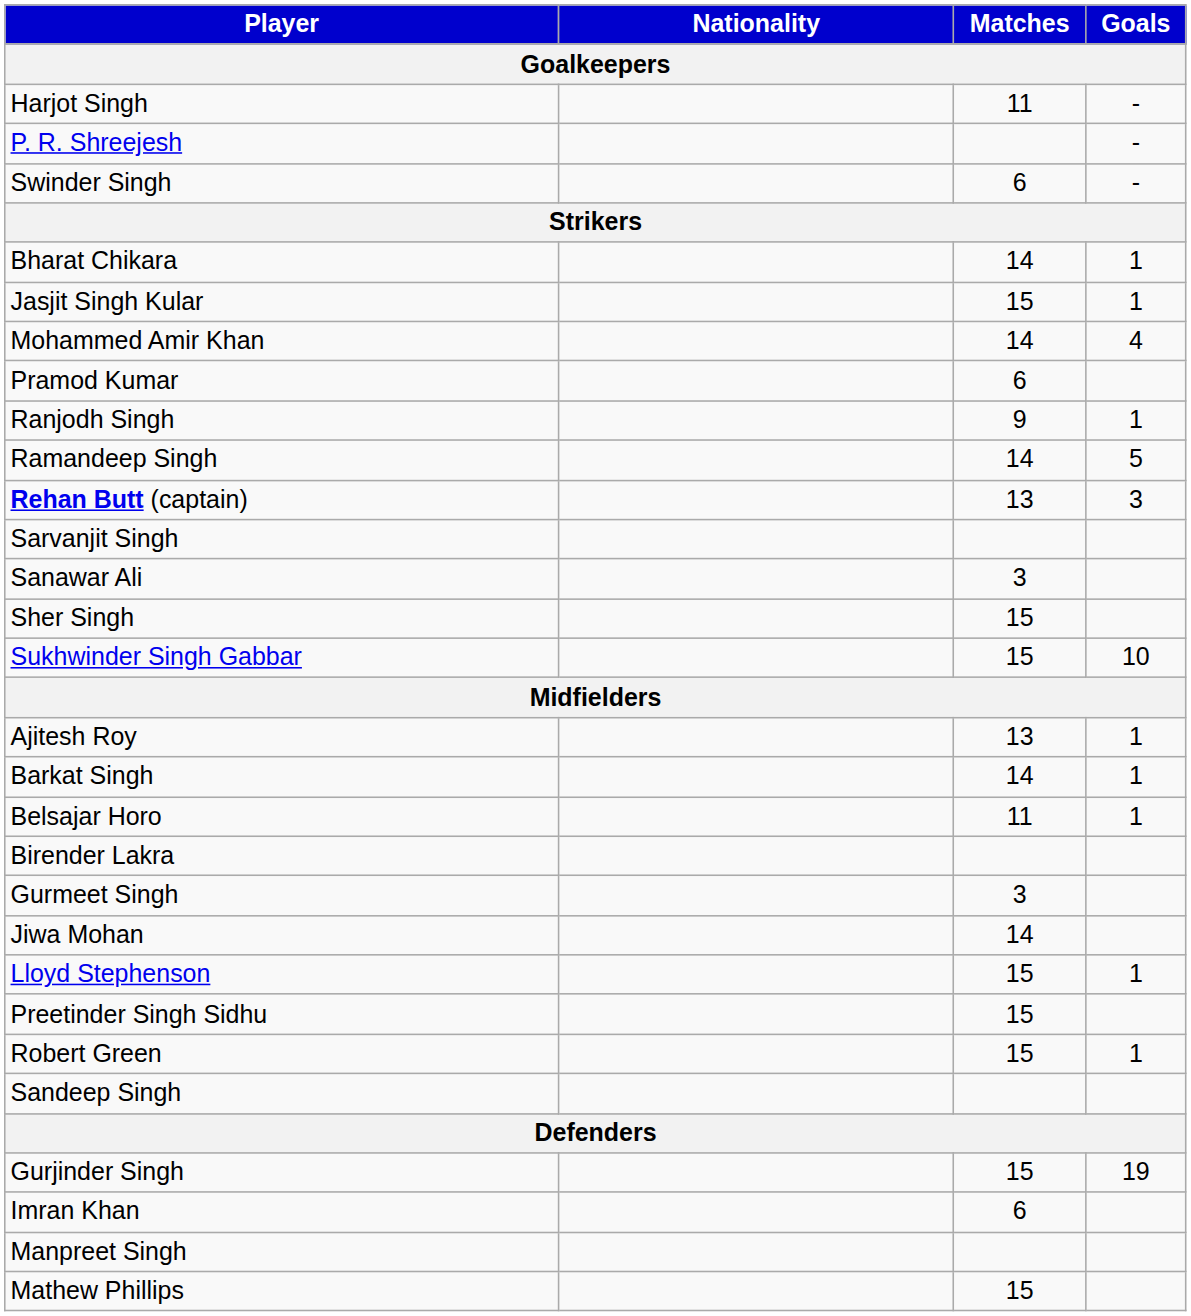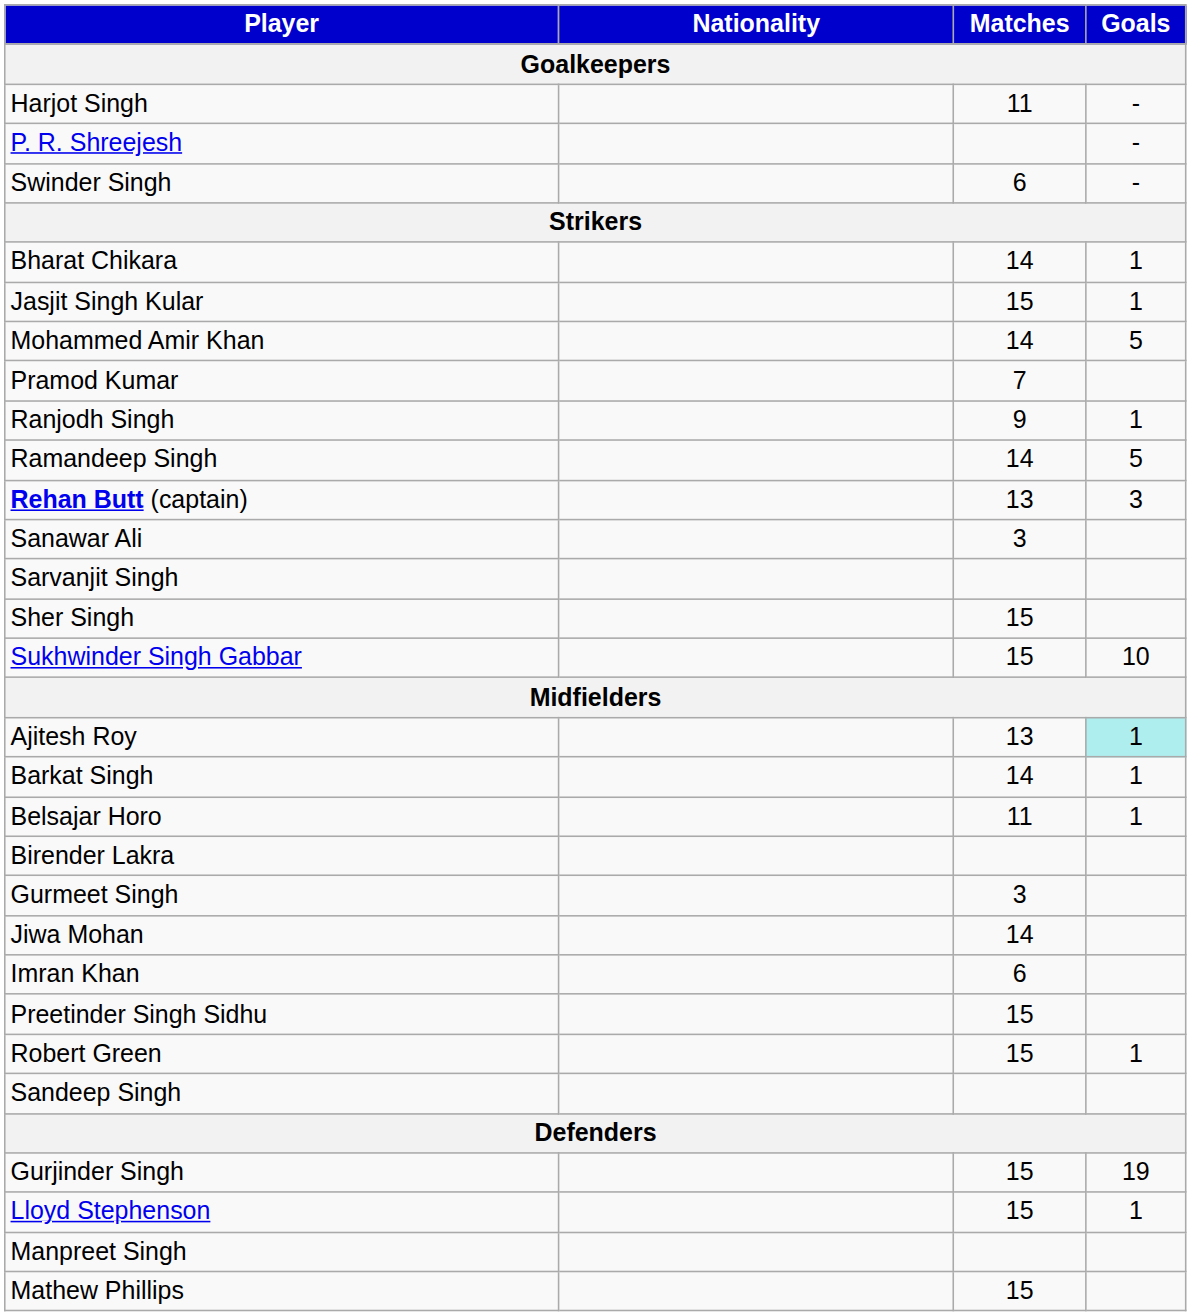Mohammed Amir Khan | Goals: 4 -> 5
Pramod Kumar | Matches: 6 -> 7
rows swapped: Sanawar Ali <-> Sarvanjit Singh
Ajitesh Roy | Goals: no background -> paleturquoise background
rows swapped: Lloyd Stephenson <-> Imran Khan
